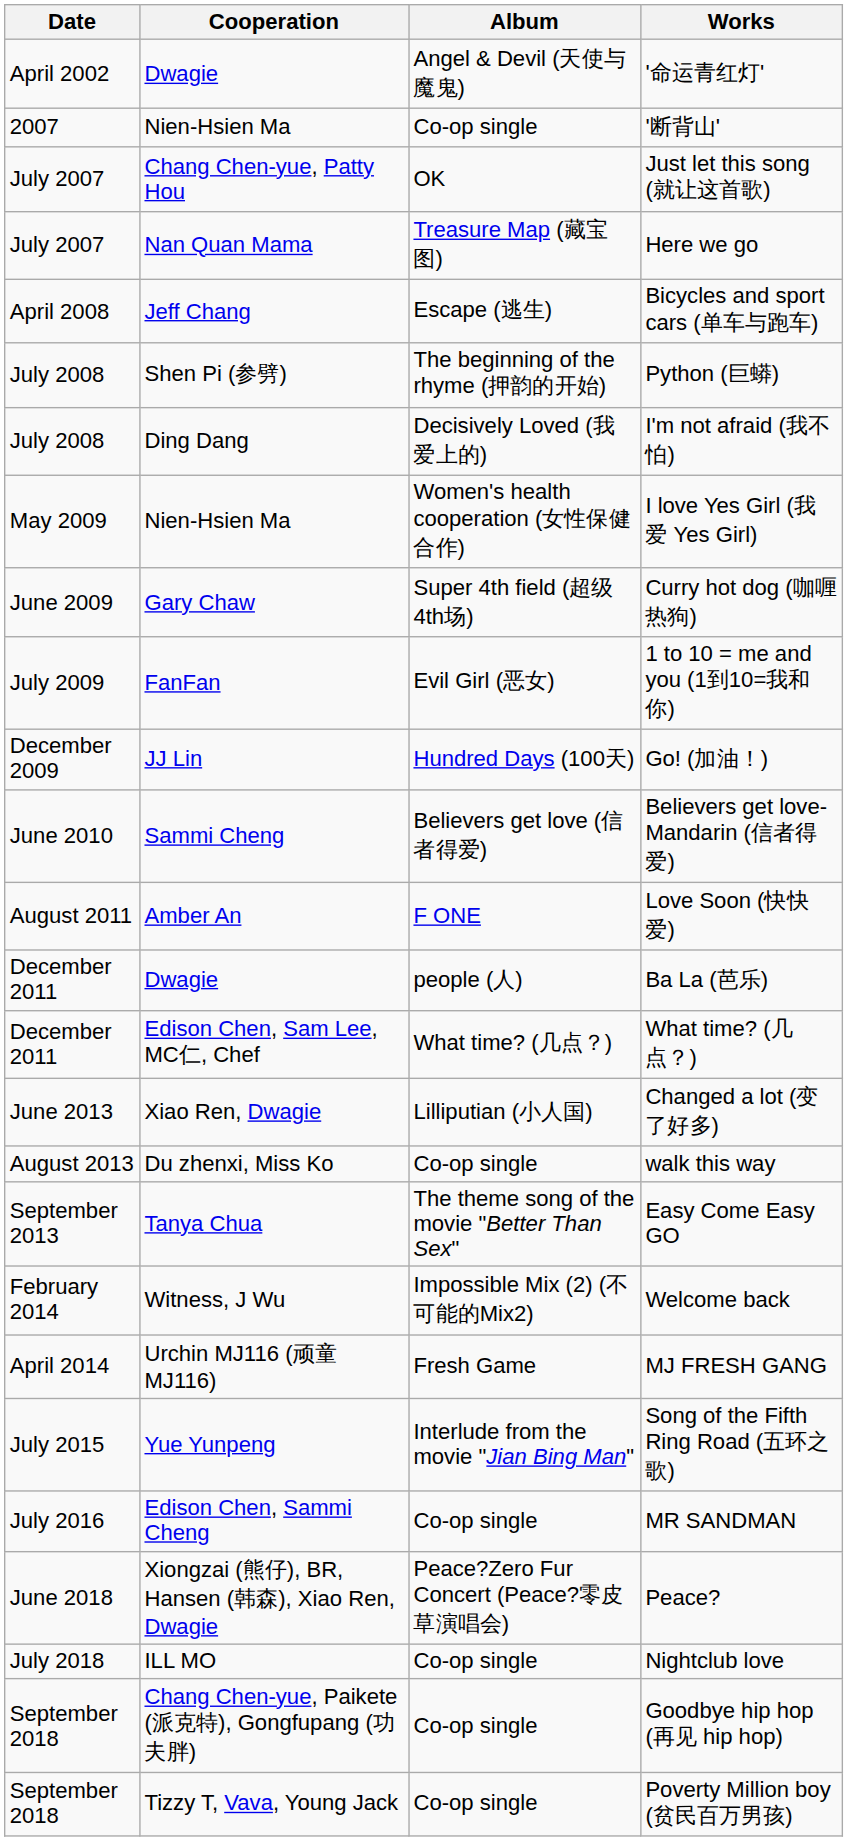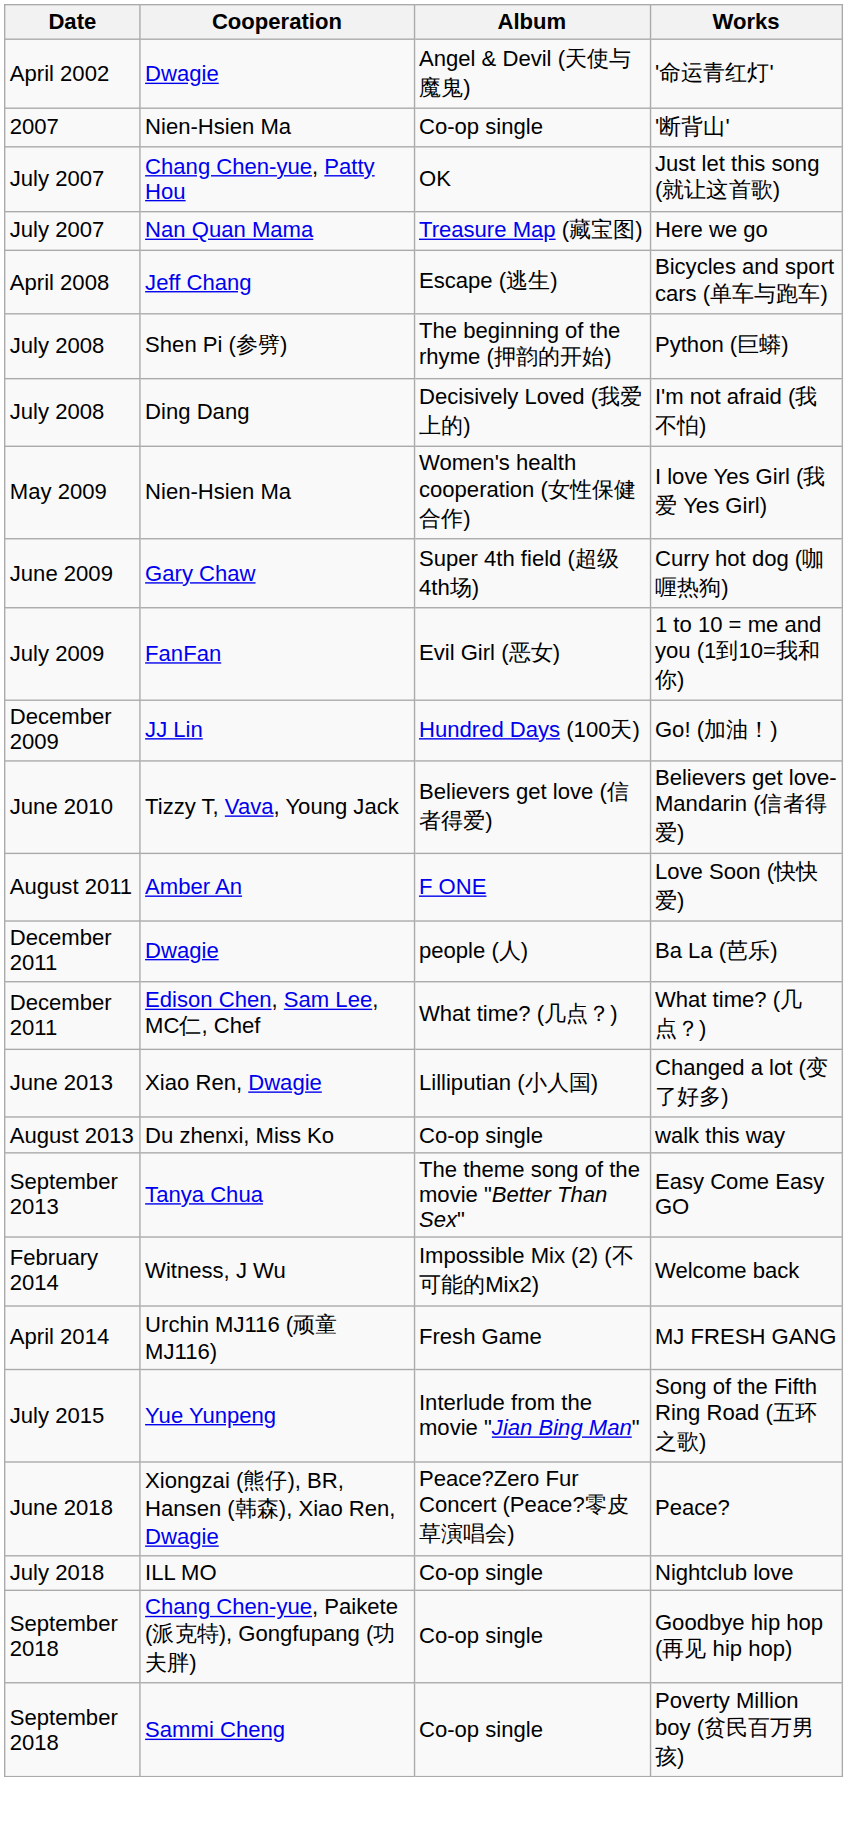Believers get love-Mandarin (信者得爱) | Cooperation: Sammi Cheng -> Tizzy T, Vava, Young Jack
- row: July 2016 | Edison Chen, Sammi Cheng | Co-op single | MR SANDMAN
Poverty Million boy (贫民百万男孩) | Cooperation: Tizzy T, Vava, Young Jack -> Sammi Cheng
